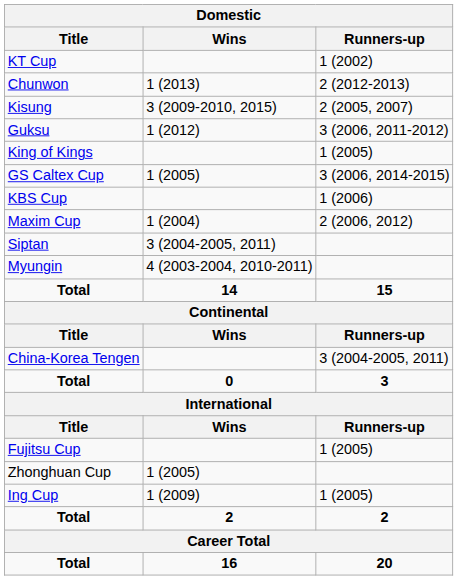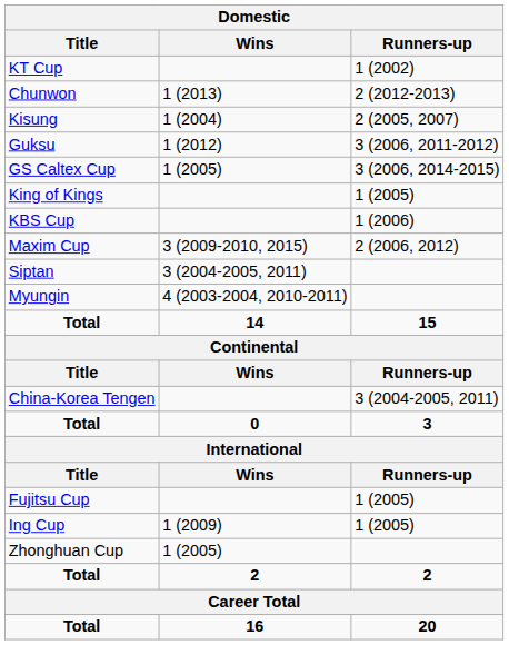Kisung | Wins: 3 (2009-2010, 2015) -> 1 (2004)
rows swapped: King of Kings <-> GS Caltex Cup
Maxim Cup | Wins: 1 (2004) -> 3 (2009-2010, 2015)
rows swapped: Zhonghuan Cup <-> Ing Cup
